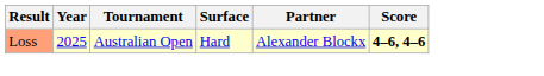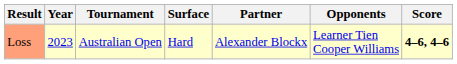+ column: Opponents | Learner Tien Cooper Williams
Loss | Year: 2025 -> 2023
